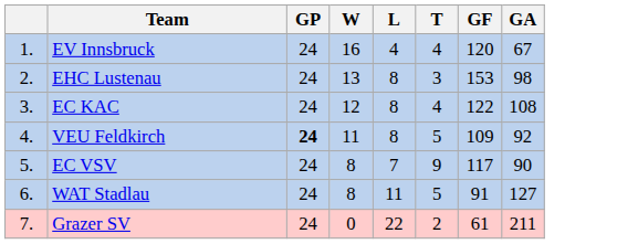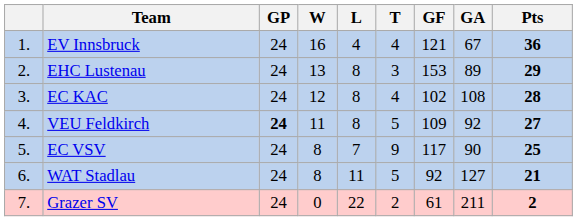+ column: Pts | 36 | 29 | 28 | 27 | 25 | 21 | 2
EV Innsbruck | GF: 120 -> 121
EHC Lustenau | GA: 98 -> 89
EC KAC | GF: 122 -> 102
WAT Stadlau | GF: 91 -> 92
